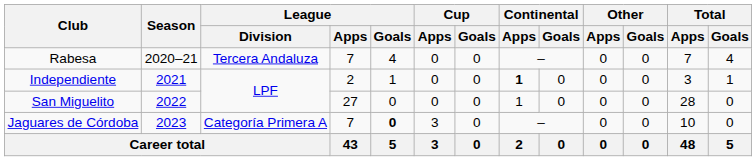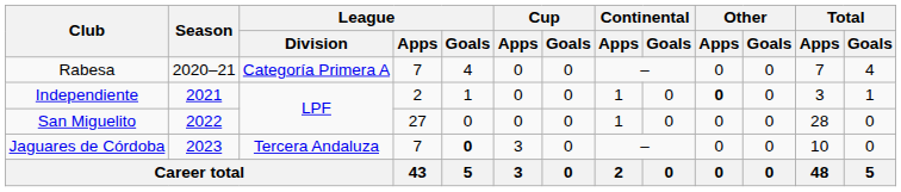Rabesa | League / Division: Tercera Andaluza -> Categoría Primera A
Independiente | Continental / Apps: bold -> normal
Independiente | Other / Apps: normal -> bold
Jaguares de Córdoba | League / Division: Categoría Primera A -> Tercera Andaluza
